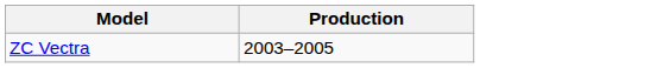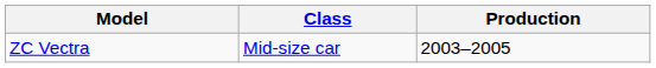+ column: Class | Mid-size car
